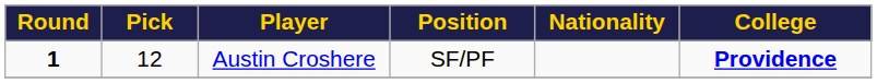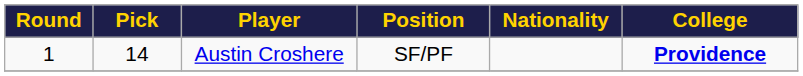Austin Croshere | Round: bold -> normal
Austin Croshere | Pick: 12 -> 14
